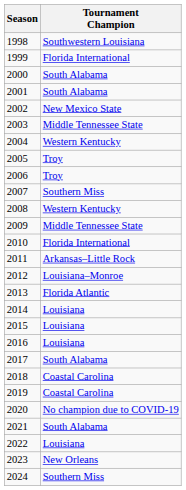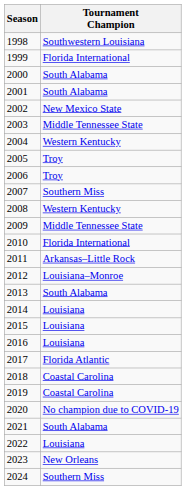2013 | Tournament Champion: Florida Atlantic -> South Alabama
2017 | Tournament Champion: South Alabama -> Florida Atlantic
